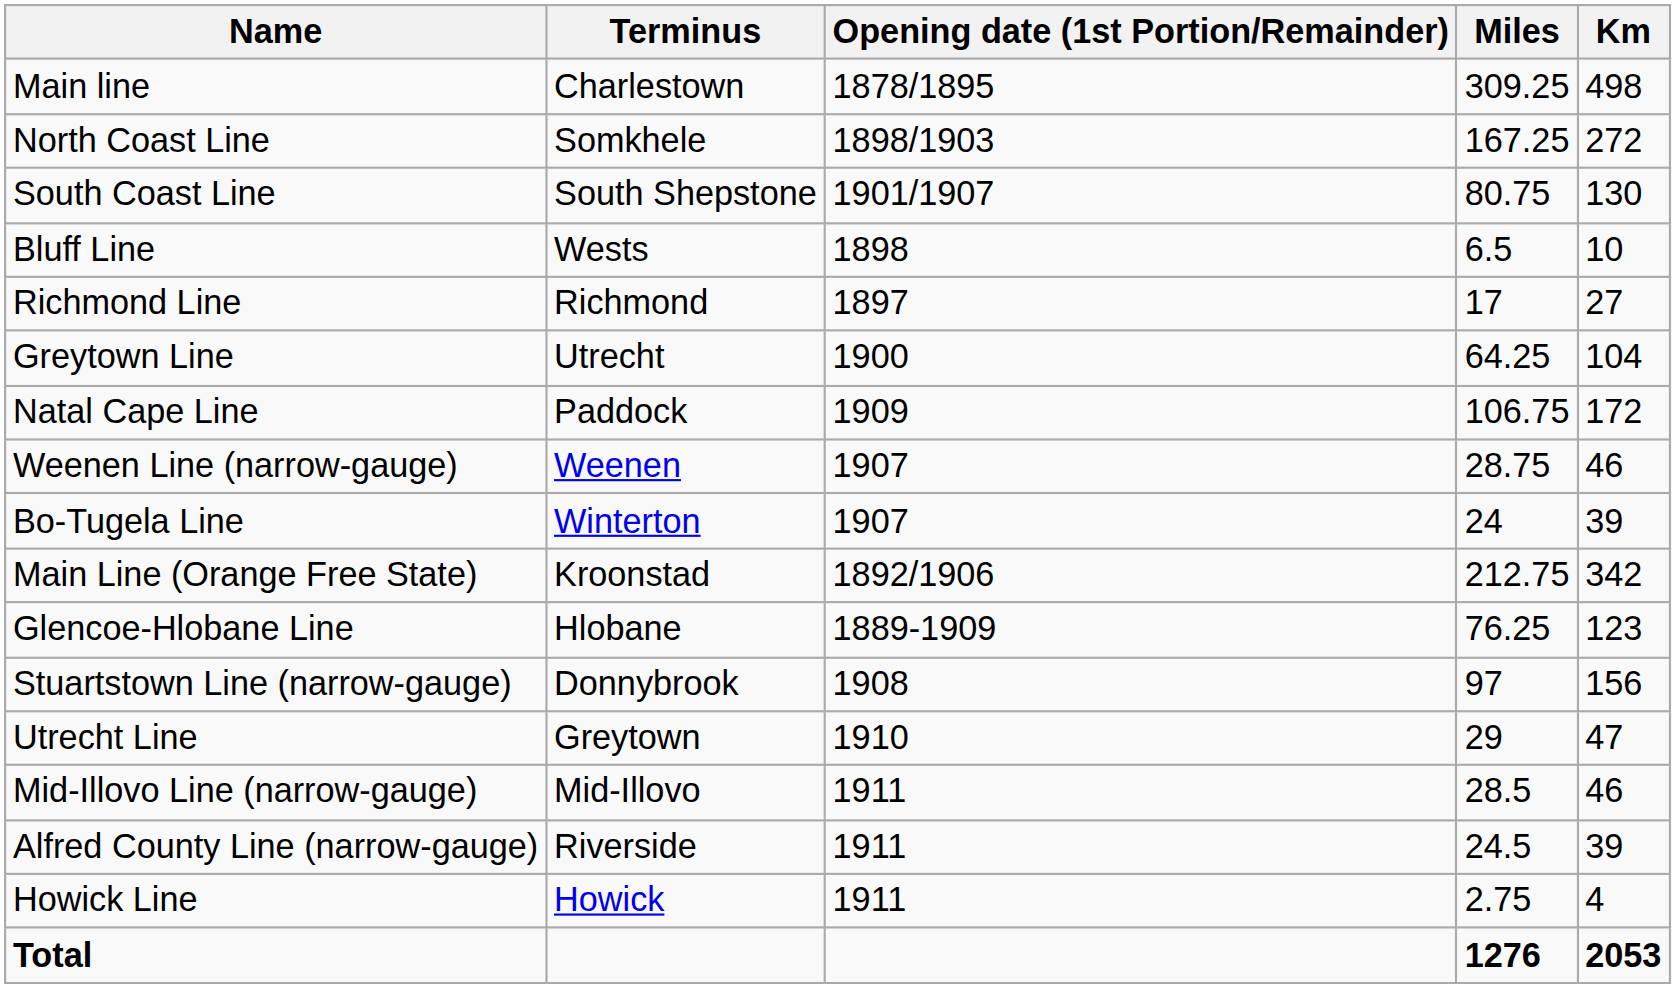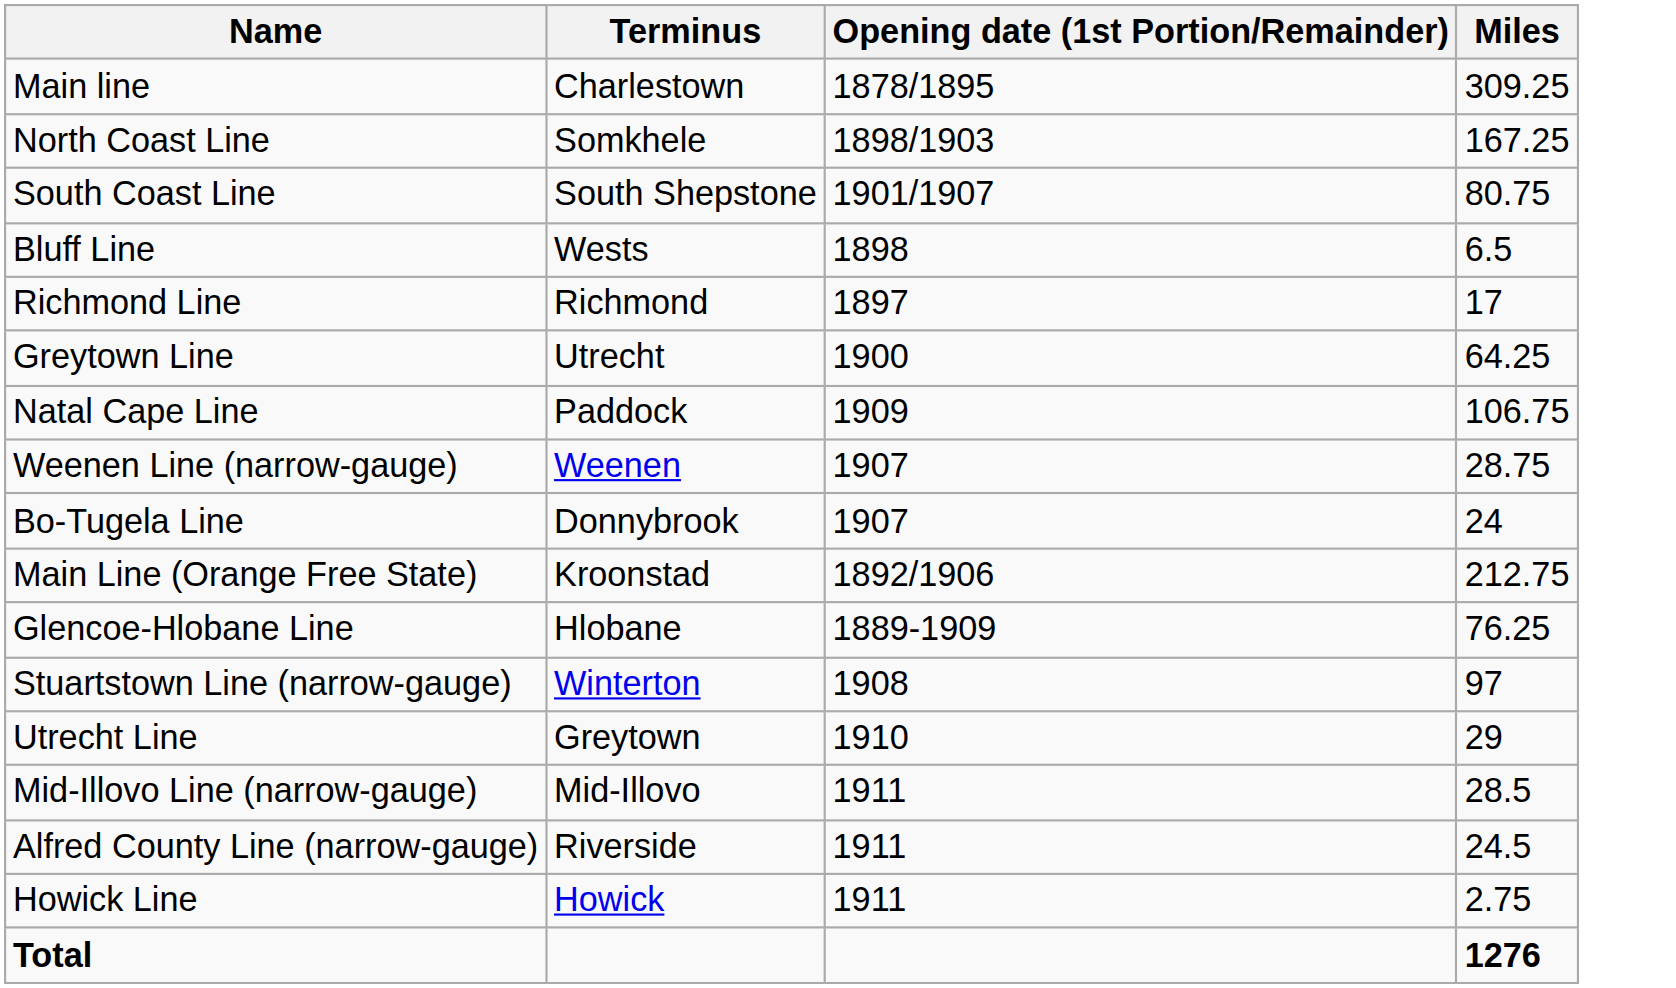- column: Km | 498 | 272 | 130 | 10 | 27 | 104 | 172 | 46 | 39 | 342 | 123 | 156 | 47 | 46 | 39 | 4 | 2053
Bo-Tugela Line | Terminus: Winterton -> Donnybrook
Stuartstown Line (narrow-gauge) | Terminus: Donnybrook -> Winterton
